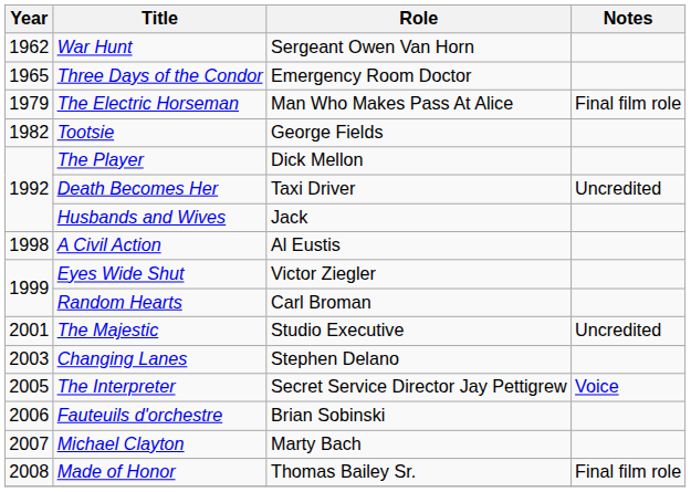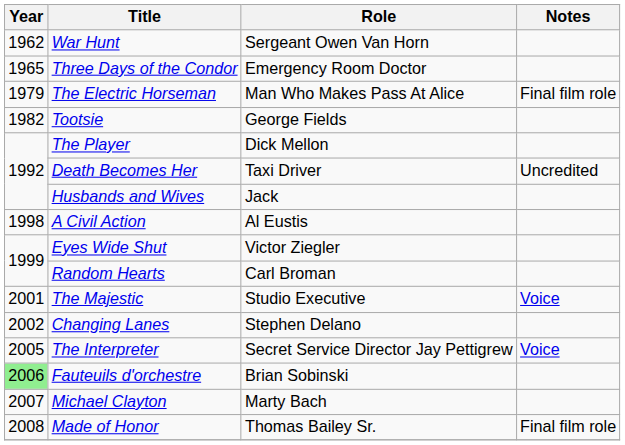The Majestic | Notes: Uncredited -> Voice
Changing Lanes | Year: 2003 -> 2002
Fauteuils d'orchestre | Year: no background -> lightgreen background
